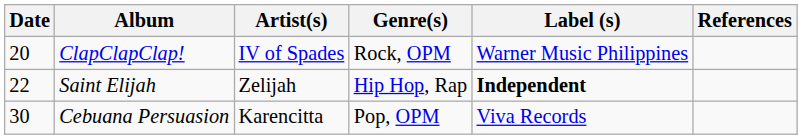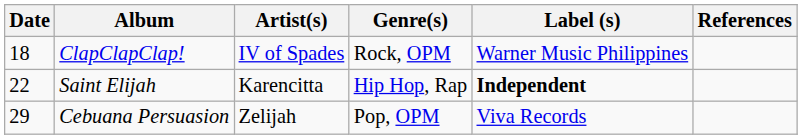ClapClapClap! | Date: 20 -> 18
Saint Elijah | Artist(s): Zelijah -> Karencitta
Cebuana Persuasion | Date: 30 -> 29
Cebuana Persuasion | Artist(s): Karencitta -> Zelijah
